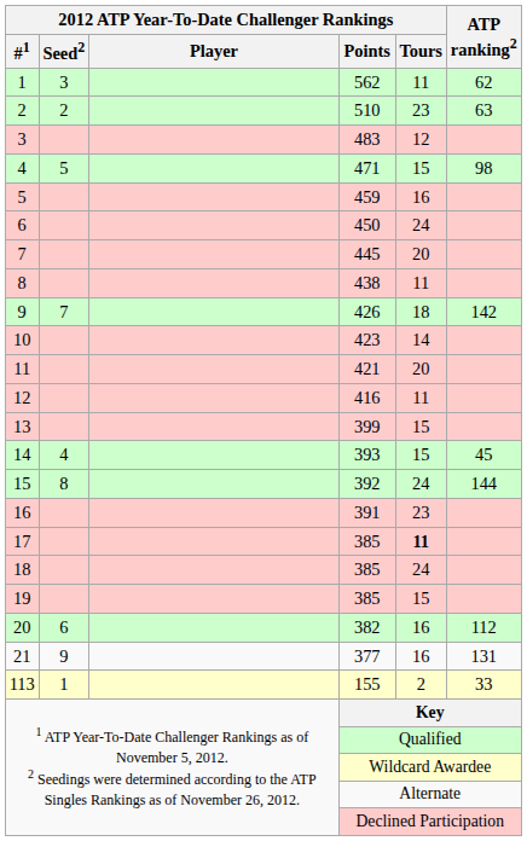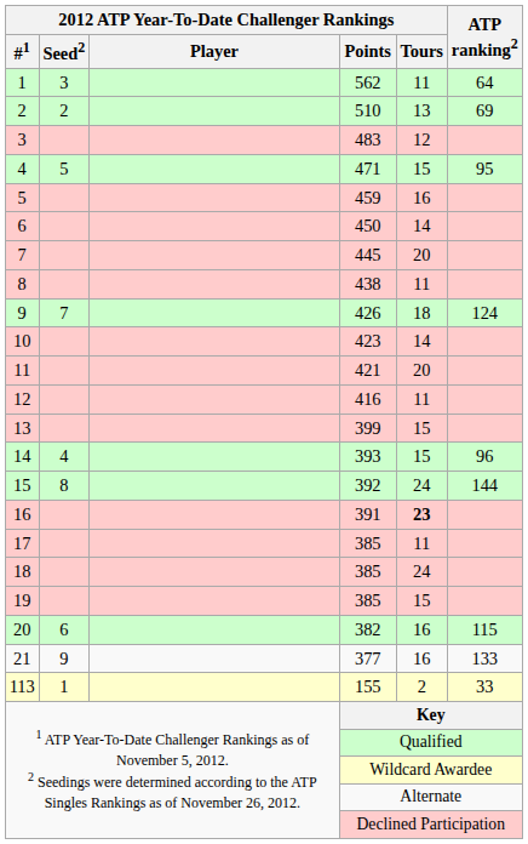562 | ATP ranking2: 62 -> 64
510 | 2012 ATP Year-To-Date Challenger Rankings / Tours: 23 -> 13
510 | ATP ranking2: 63 -> 69
471 | ATP ranking2: 98 -> 95
450 | 2012 ATP Year-To-Date Challenger Rankings / Tours: 24 -> 14
426 | ATP ranking2: 142 -> 124
393 | ATP ranking2: 45 -> 96
391 | 2012 ATP Year-To-Date Challenger Rankings / Tours: normal -> bold
17 / 385 | 2012 ATP Year-To-Date Challenger Rankings / Tours: bold -> normal
382 | ATP ranking2: 112 -> 115
377 | ATP ranking2: 131 -> 133
